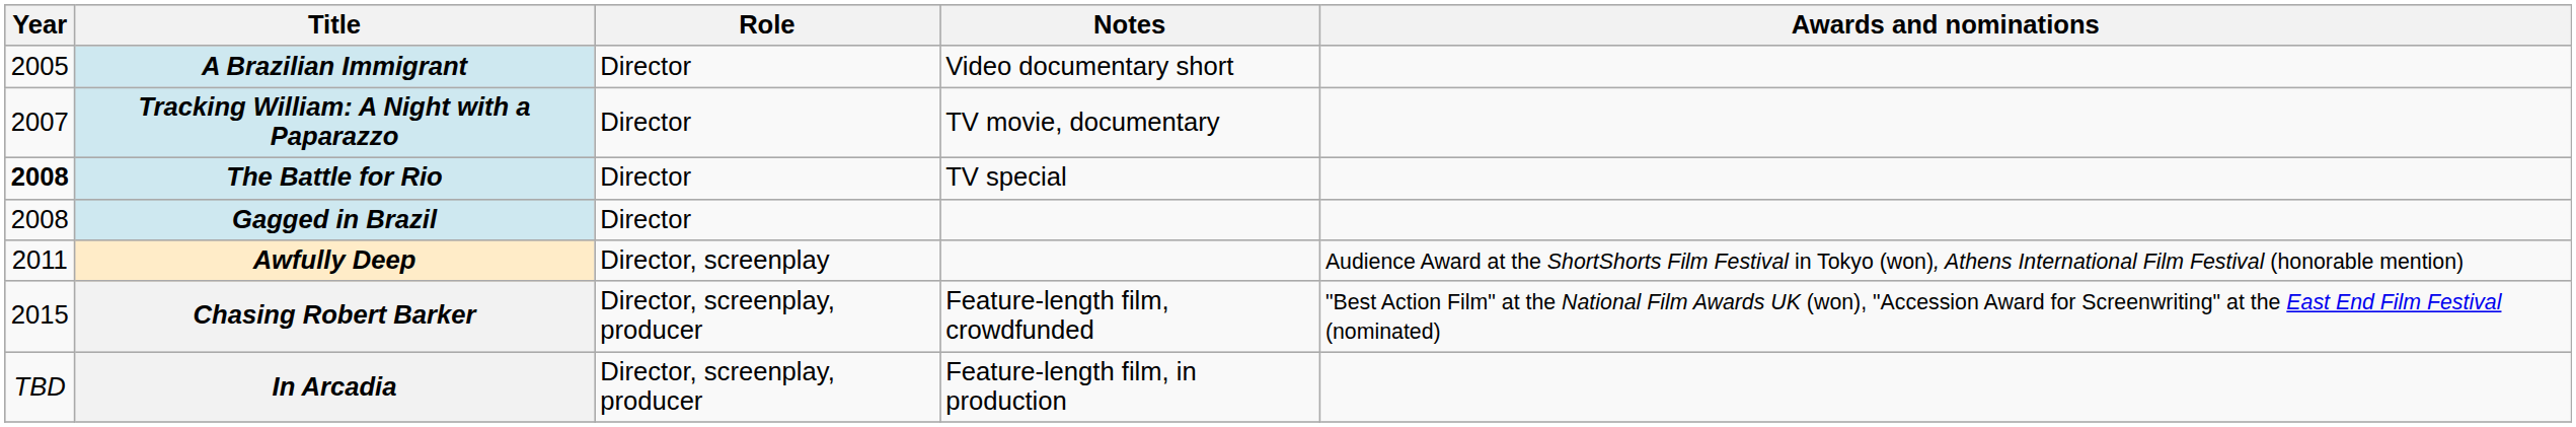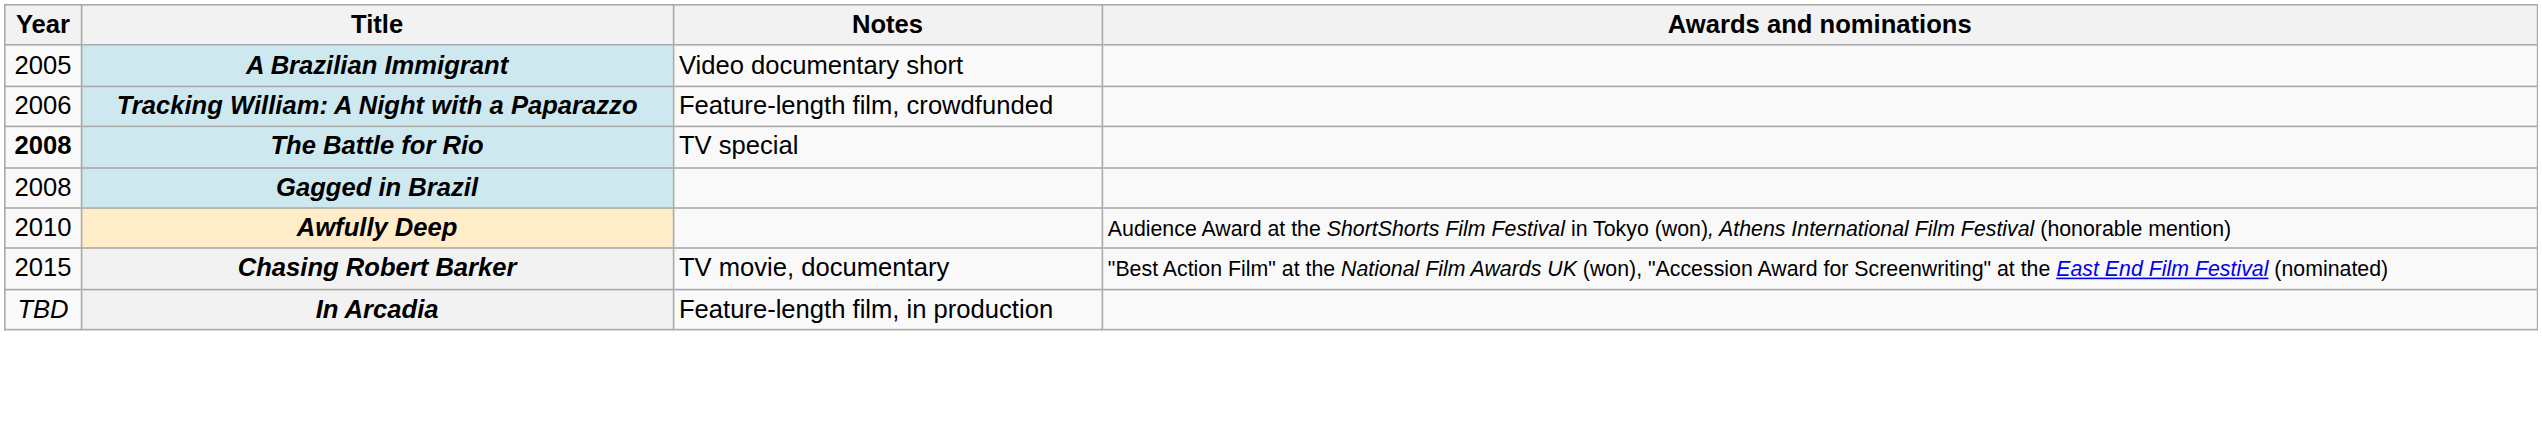- column: Role | Director | Director | Director | Director | Director, screenplay | Director, screenplay, producer | Director, screenplay, producer
Tracking William: A Night with a Paparazzo | Year: 2007 -> 2006
Tracking William: A Night with a Paparazzo | Notes: TV movie, documentary -> Feature-length film, crowdfunded
Awfully Deep | Year: 2011 -> 2010
Chasing Robert Barker | Notes: Feature-length film, crowdfunded -> TV movie, documentary
